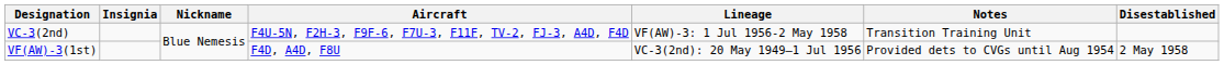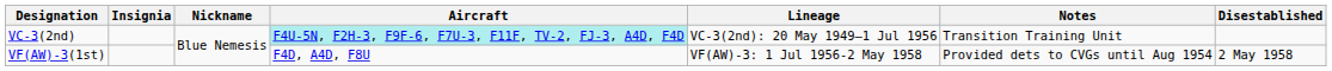VC-3(2nd) | Aircraft: no background -> paleturquoise background
VC-3(2nd) | Lineage: VF(AW)-3: 1 Jul 1956-2 May 1958 -> VC-3(2nd): 20 May 1949–1 Jul 1956
VF(AW)-3(1st) | Lineage: VC-3(2nd): 20 May 1949–1 Jul 1956 -> VF(AW)-3: 1 Jul 1956-2 May 1958
